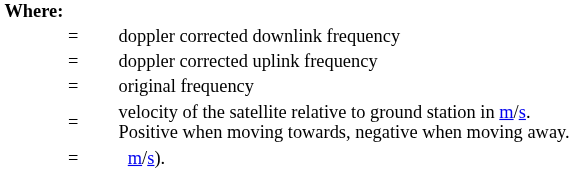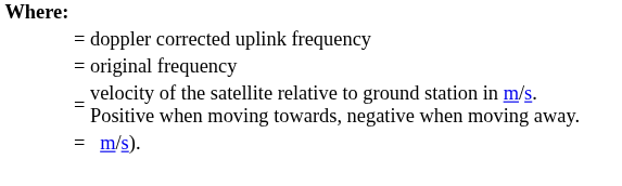- row: = | doppler corrected downlink frequency
